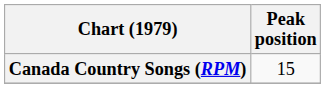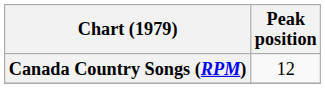Canada Country Songs (RPM) | Peak position: 15 -> 12
